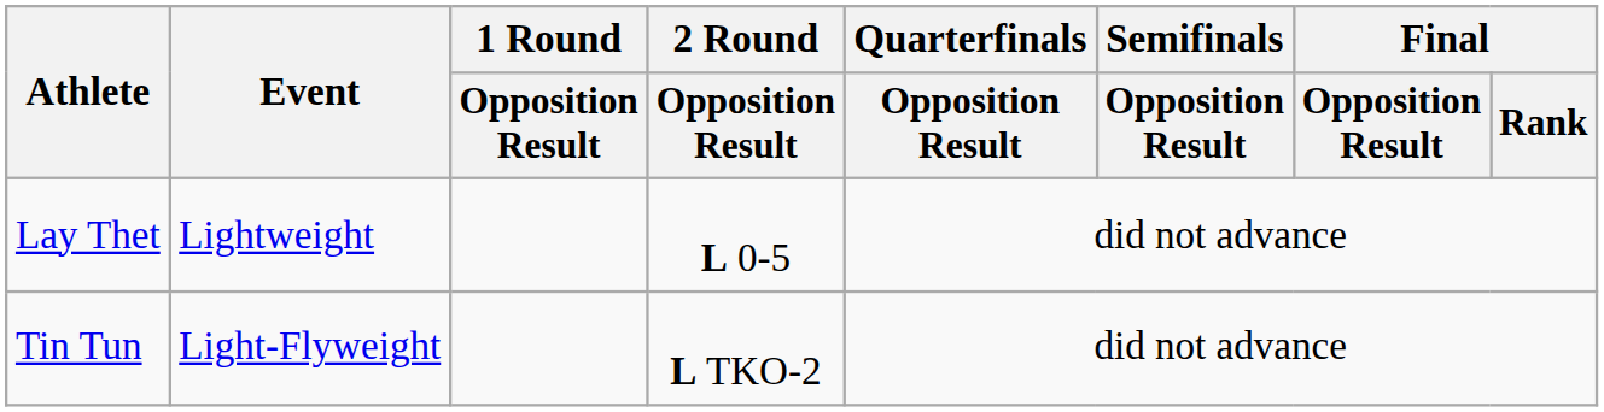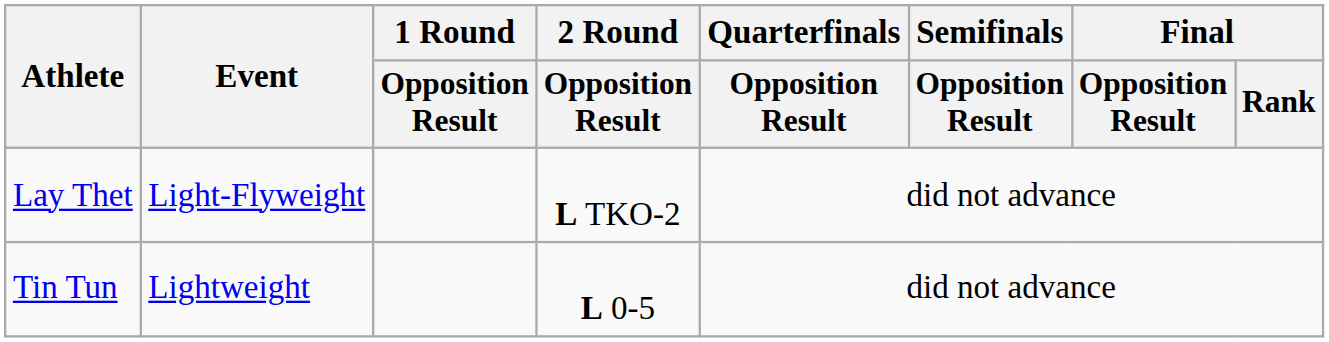Lay Thet | Event: Lightweight -> Light-Flyweight
Lay Thet | 2 Round / Opposition Result: L 0-5 -> L TKO-2
Tin Tun | Event: Light-Flyweight -> Lightweight
Tin Tun | 2 Round / Opposition Result: L TKO-2 -> L 0-5
